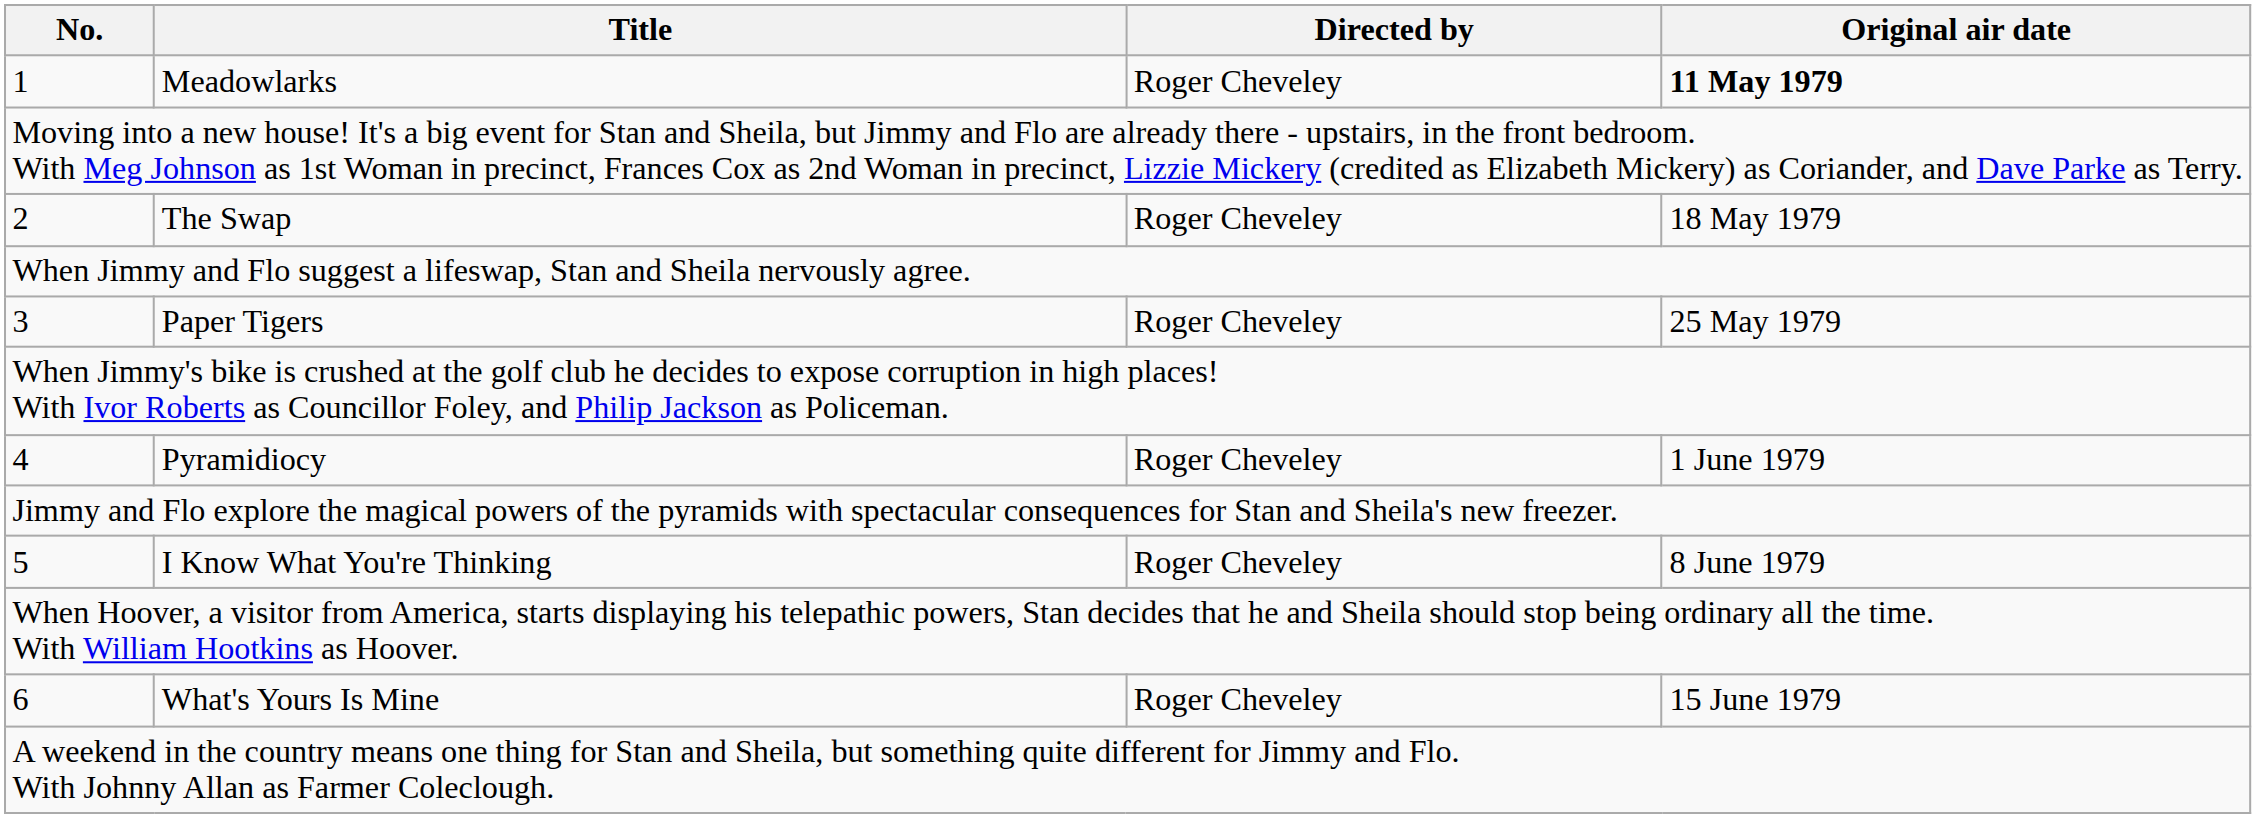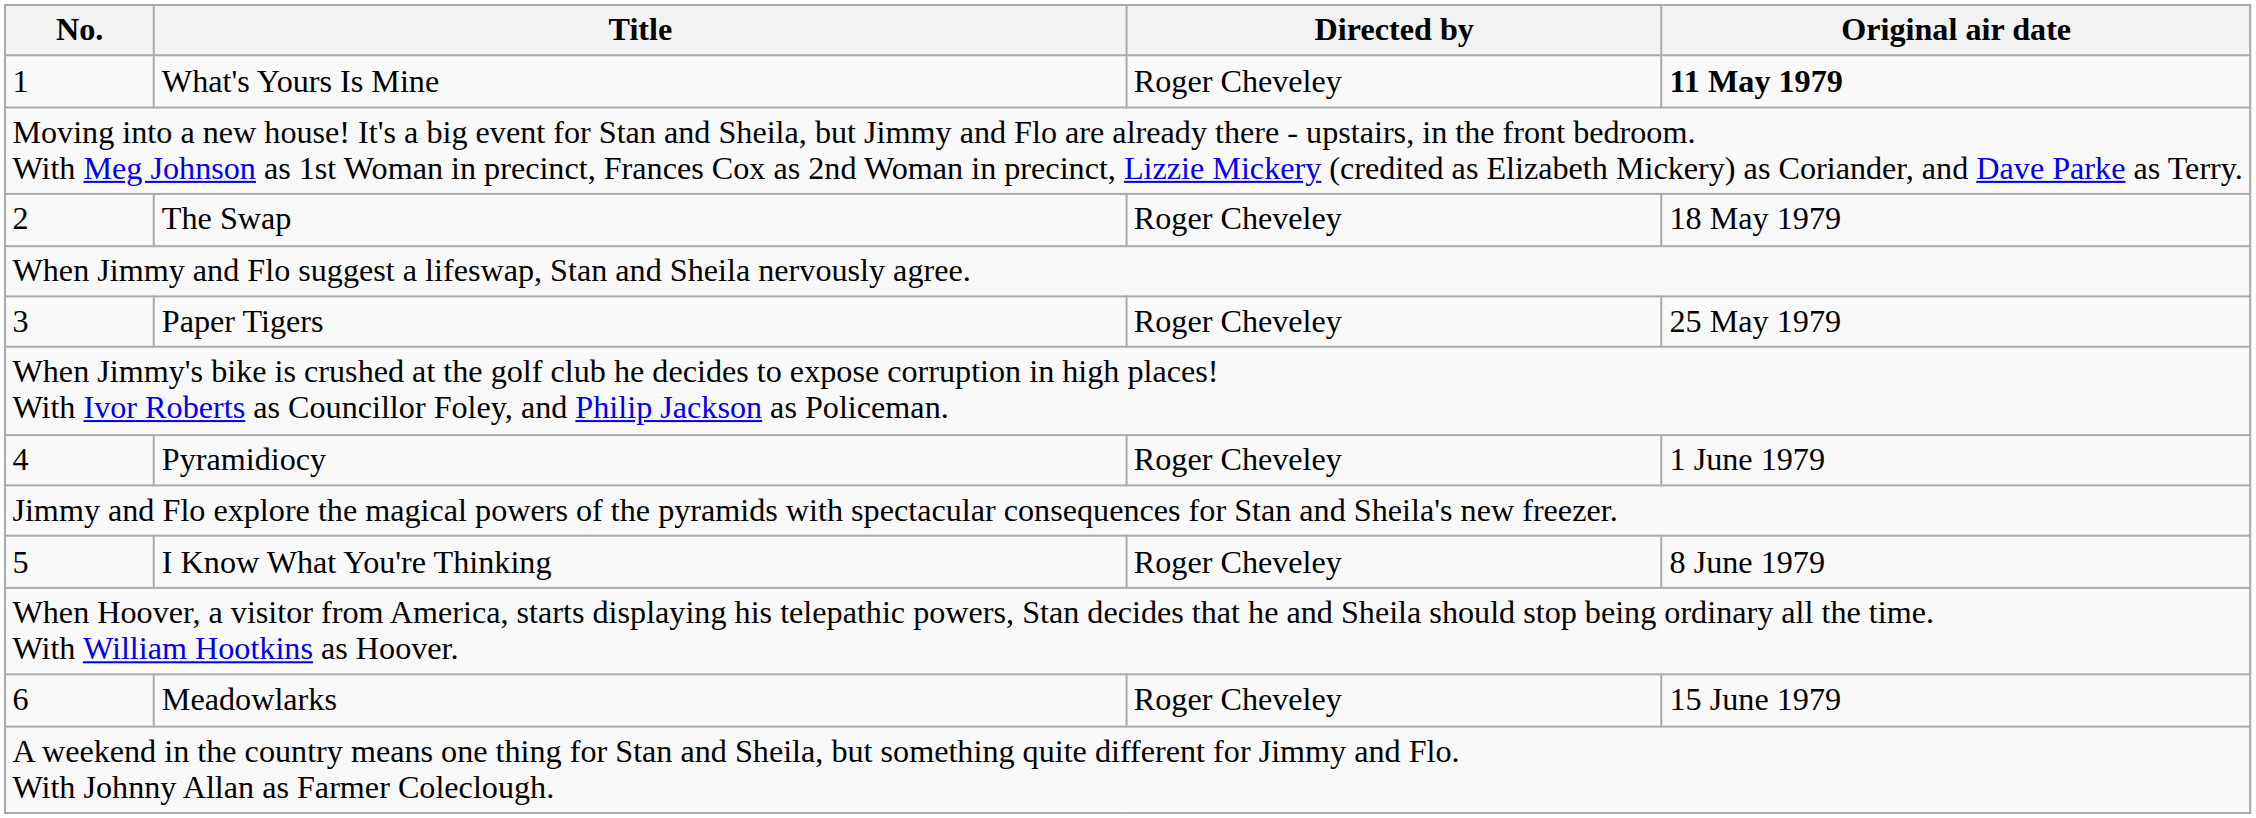1 | Title: Meadowlarks -> What's Yours Is Mine
6 | Title: What's Yours Is Mine -> Meadowlarks
